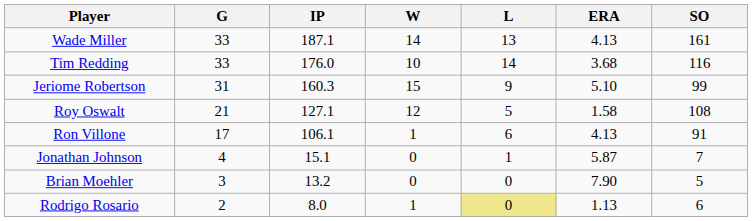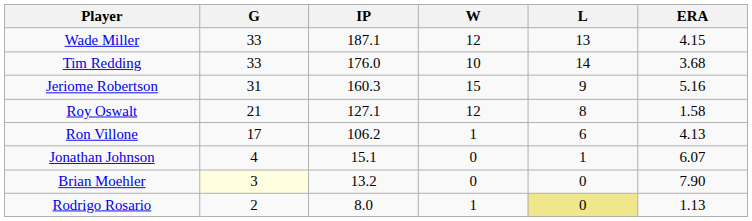- column: SO | 161 | 116 | 99 | 108 | 91 | 7 | 5 | 6
Wade Miller | W: 14 -> 12
Wade Miller | ERA: 4.13 -> 4.15
Jeriome Robertson | ERA: 5.10 -> 5.16
Roy Oswalt | L: 5 -> 8
Ron Villone | IP: 106.1 -> 106.2
Jonathan Johnson | ERA: 5.87 -> 6.07
Brian Moehler | G: no background -> lightyellow background
